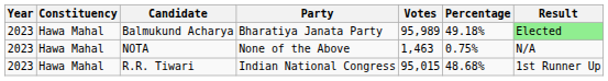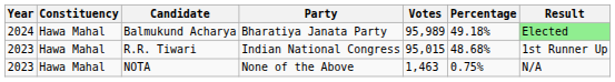Balmukund Acharya | Year: 2023 -> 2024
rows swapped: R.R. Tiwari <-> NOTA
